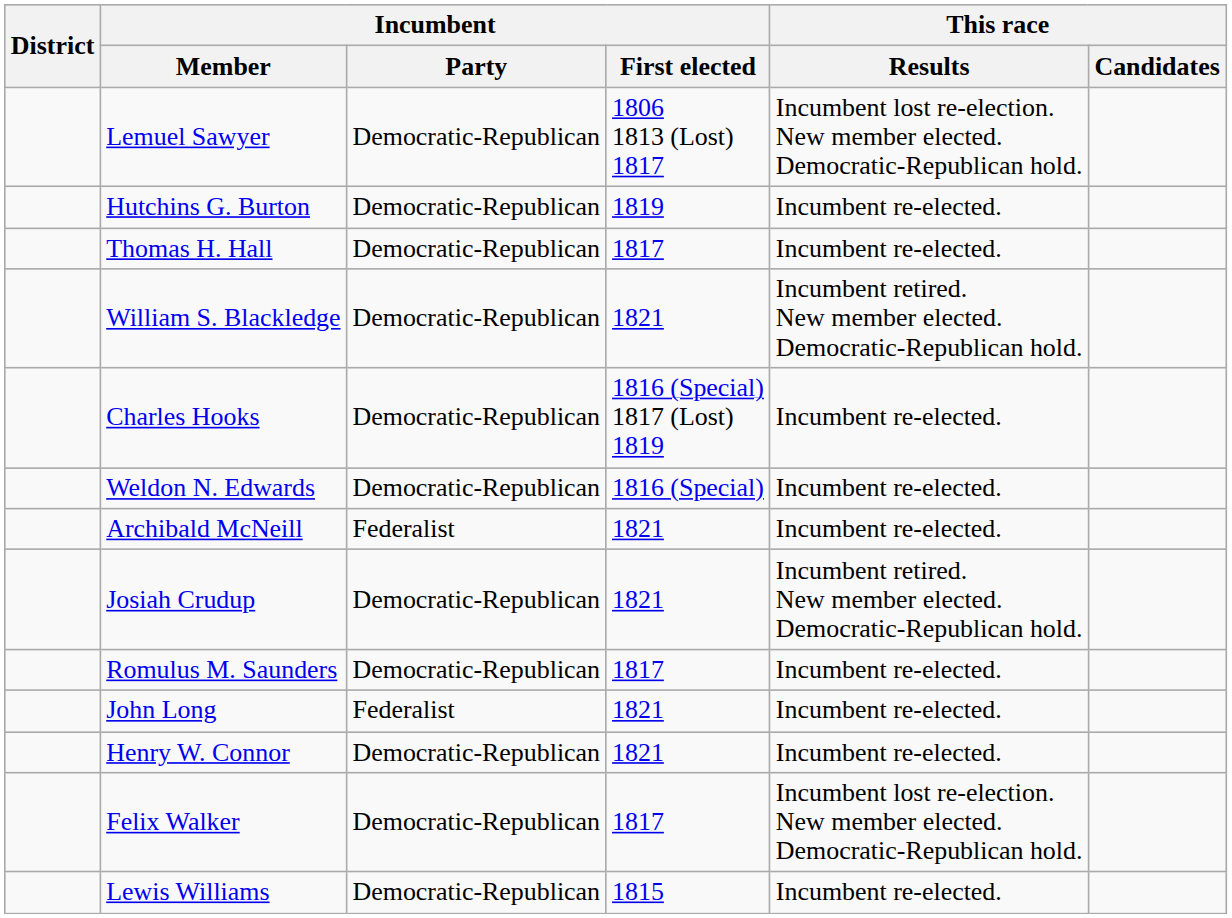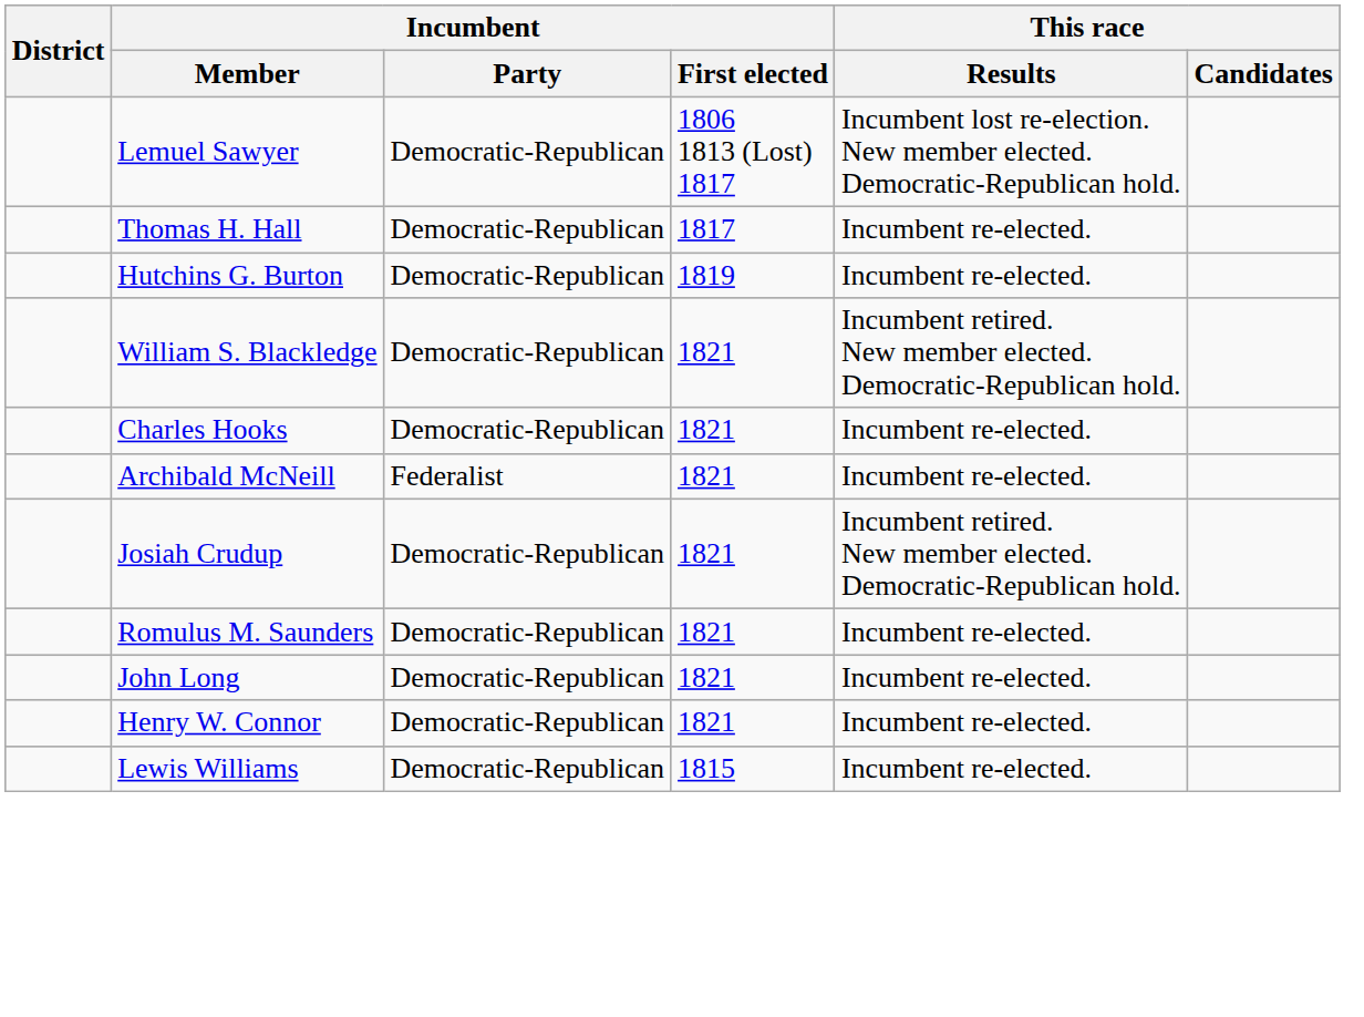rows swapped: Hutchins G. Burton <-> Thomas H. Hall
Charles Hooks | Incumbent / First elected: 1816 (Special) 1817 (Lost) 1819 -> 1821
- row: Weldon N. Edwards | Democratic-Republican | 1816 (Special) | Incumbent re-elected.
Romulus M. Saunders | Incumbent / First elected: 1817 -> 1821
John Long | Incumbent / Party: Federalist -> Democratic-Republican
- row: Felix Walker | Democratic-Republican | 1817 | Incumbent lost re-election. New member elected. Democratic-Republican hold.
